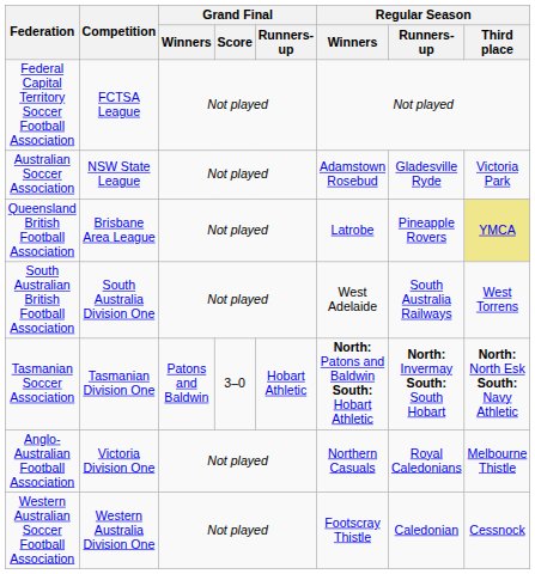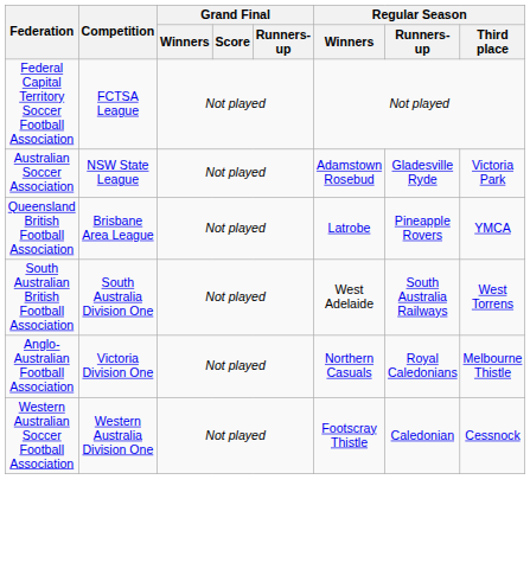Queensland British Football Association | Regular Season / Third place: khaki background -> no background
- row: Tasmanian Soccer Association | Tasmanian Division One | Patons and Baldwin | 3–0 | Hobart Athletic | North: Patons and Baldwin South: Hobart Athletic | North: Invermay South: South Hobart | North: North Esk South: Navy Athletic
